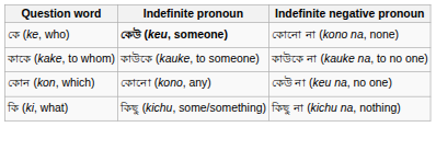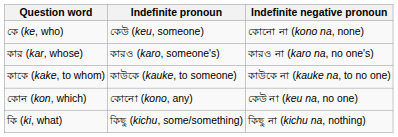কে (ke, who) | Indefinite pronoun: bold -> normal
+ row: কার (kar, whose) | কারও (karo, someone's) | কারও না (karo na, no one's)
